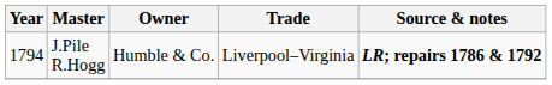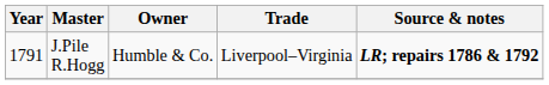J.Pile R.Hogg | Year: 1794 -> 1791
